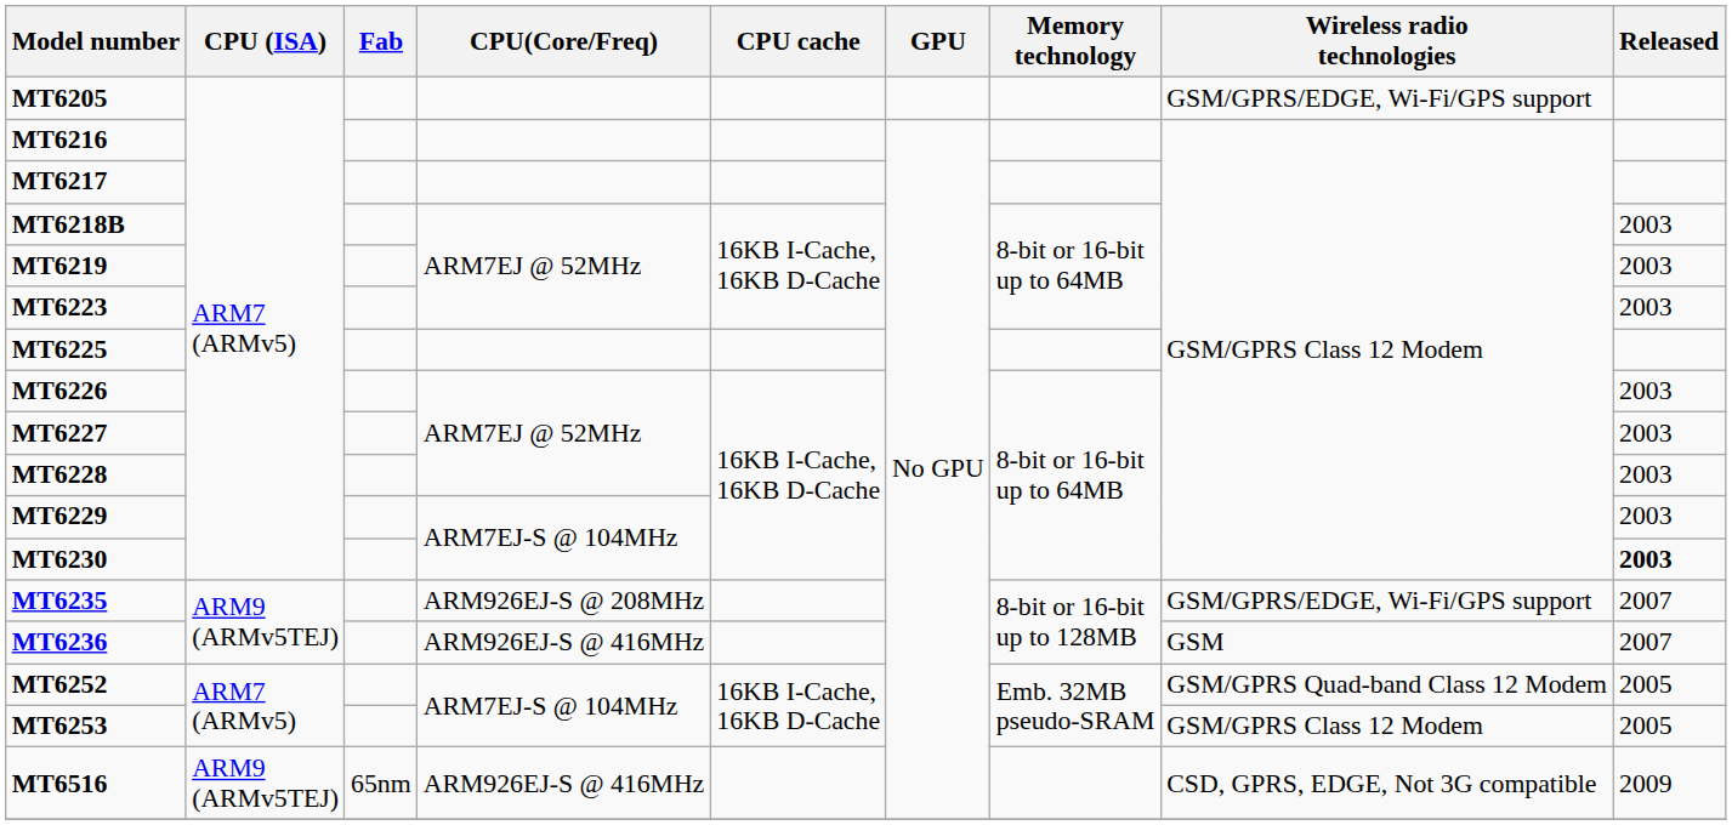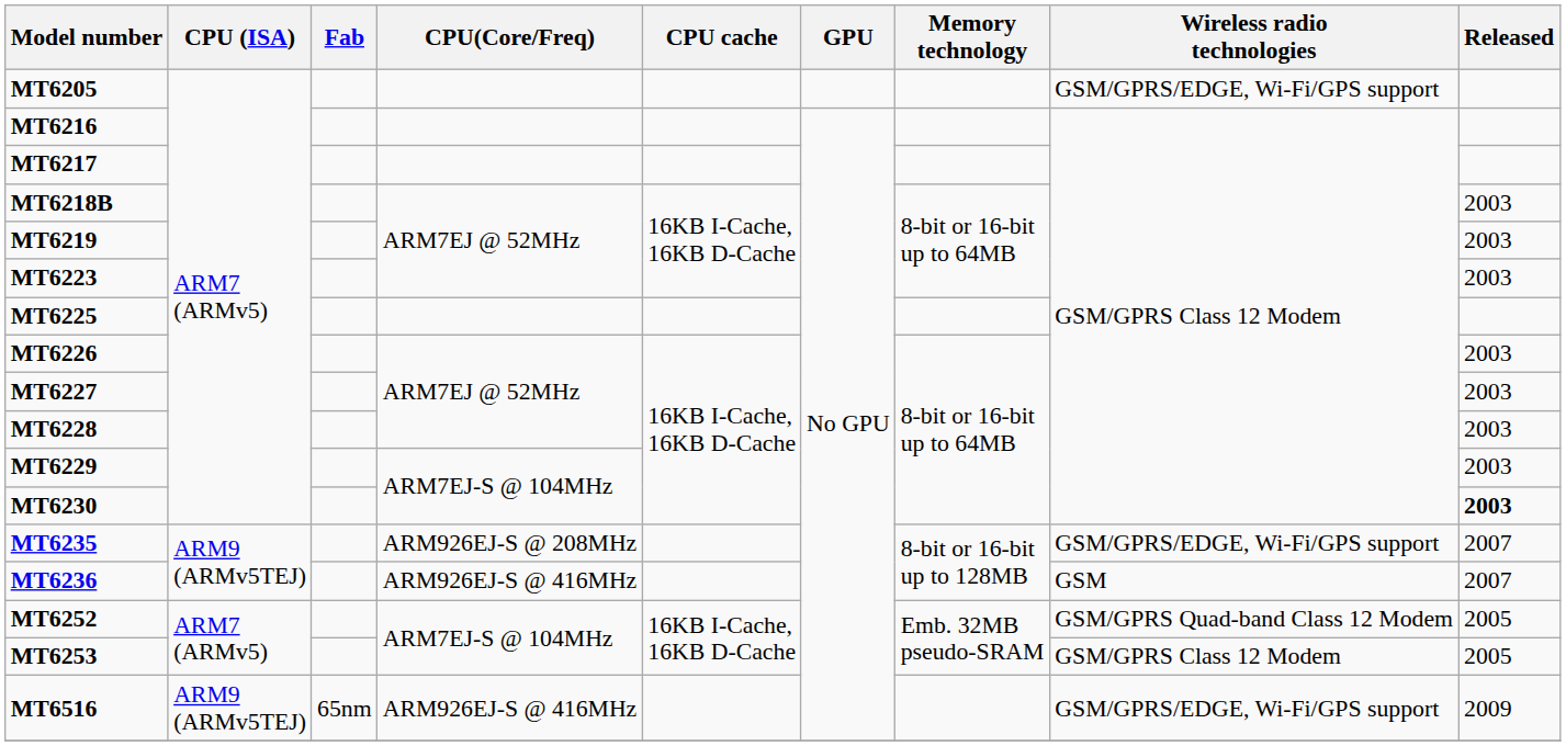MT6516 | Wireless radio technologies: CSD, GPRS, EDGE, Not 3G compatible -> GSM/GPRS/EDGE, Wi-Fi/GPS support
